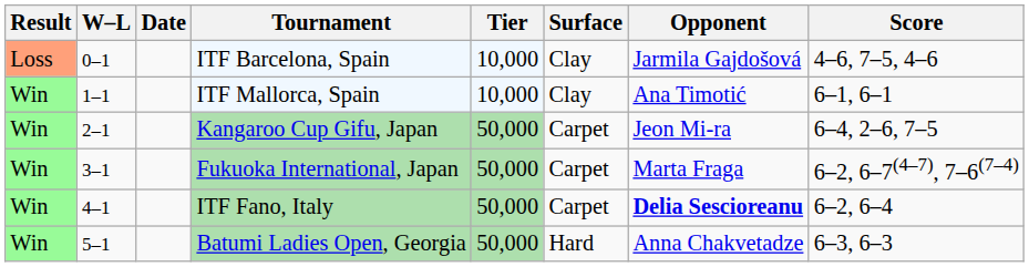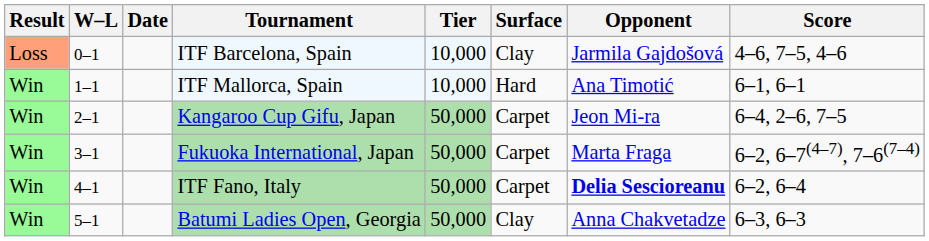ITF Mallorca, Spain | Surface: Clay -> Hard
Batumi Ladies Open, Georgia | Surface: Hard -> Clay
